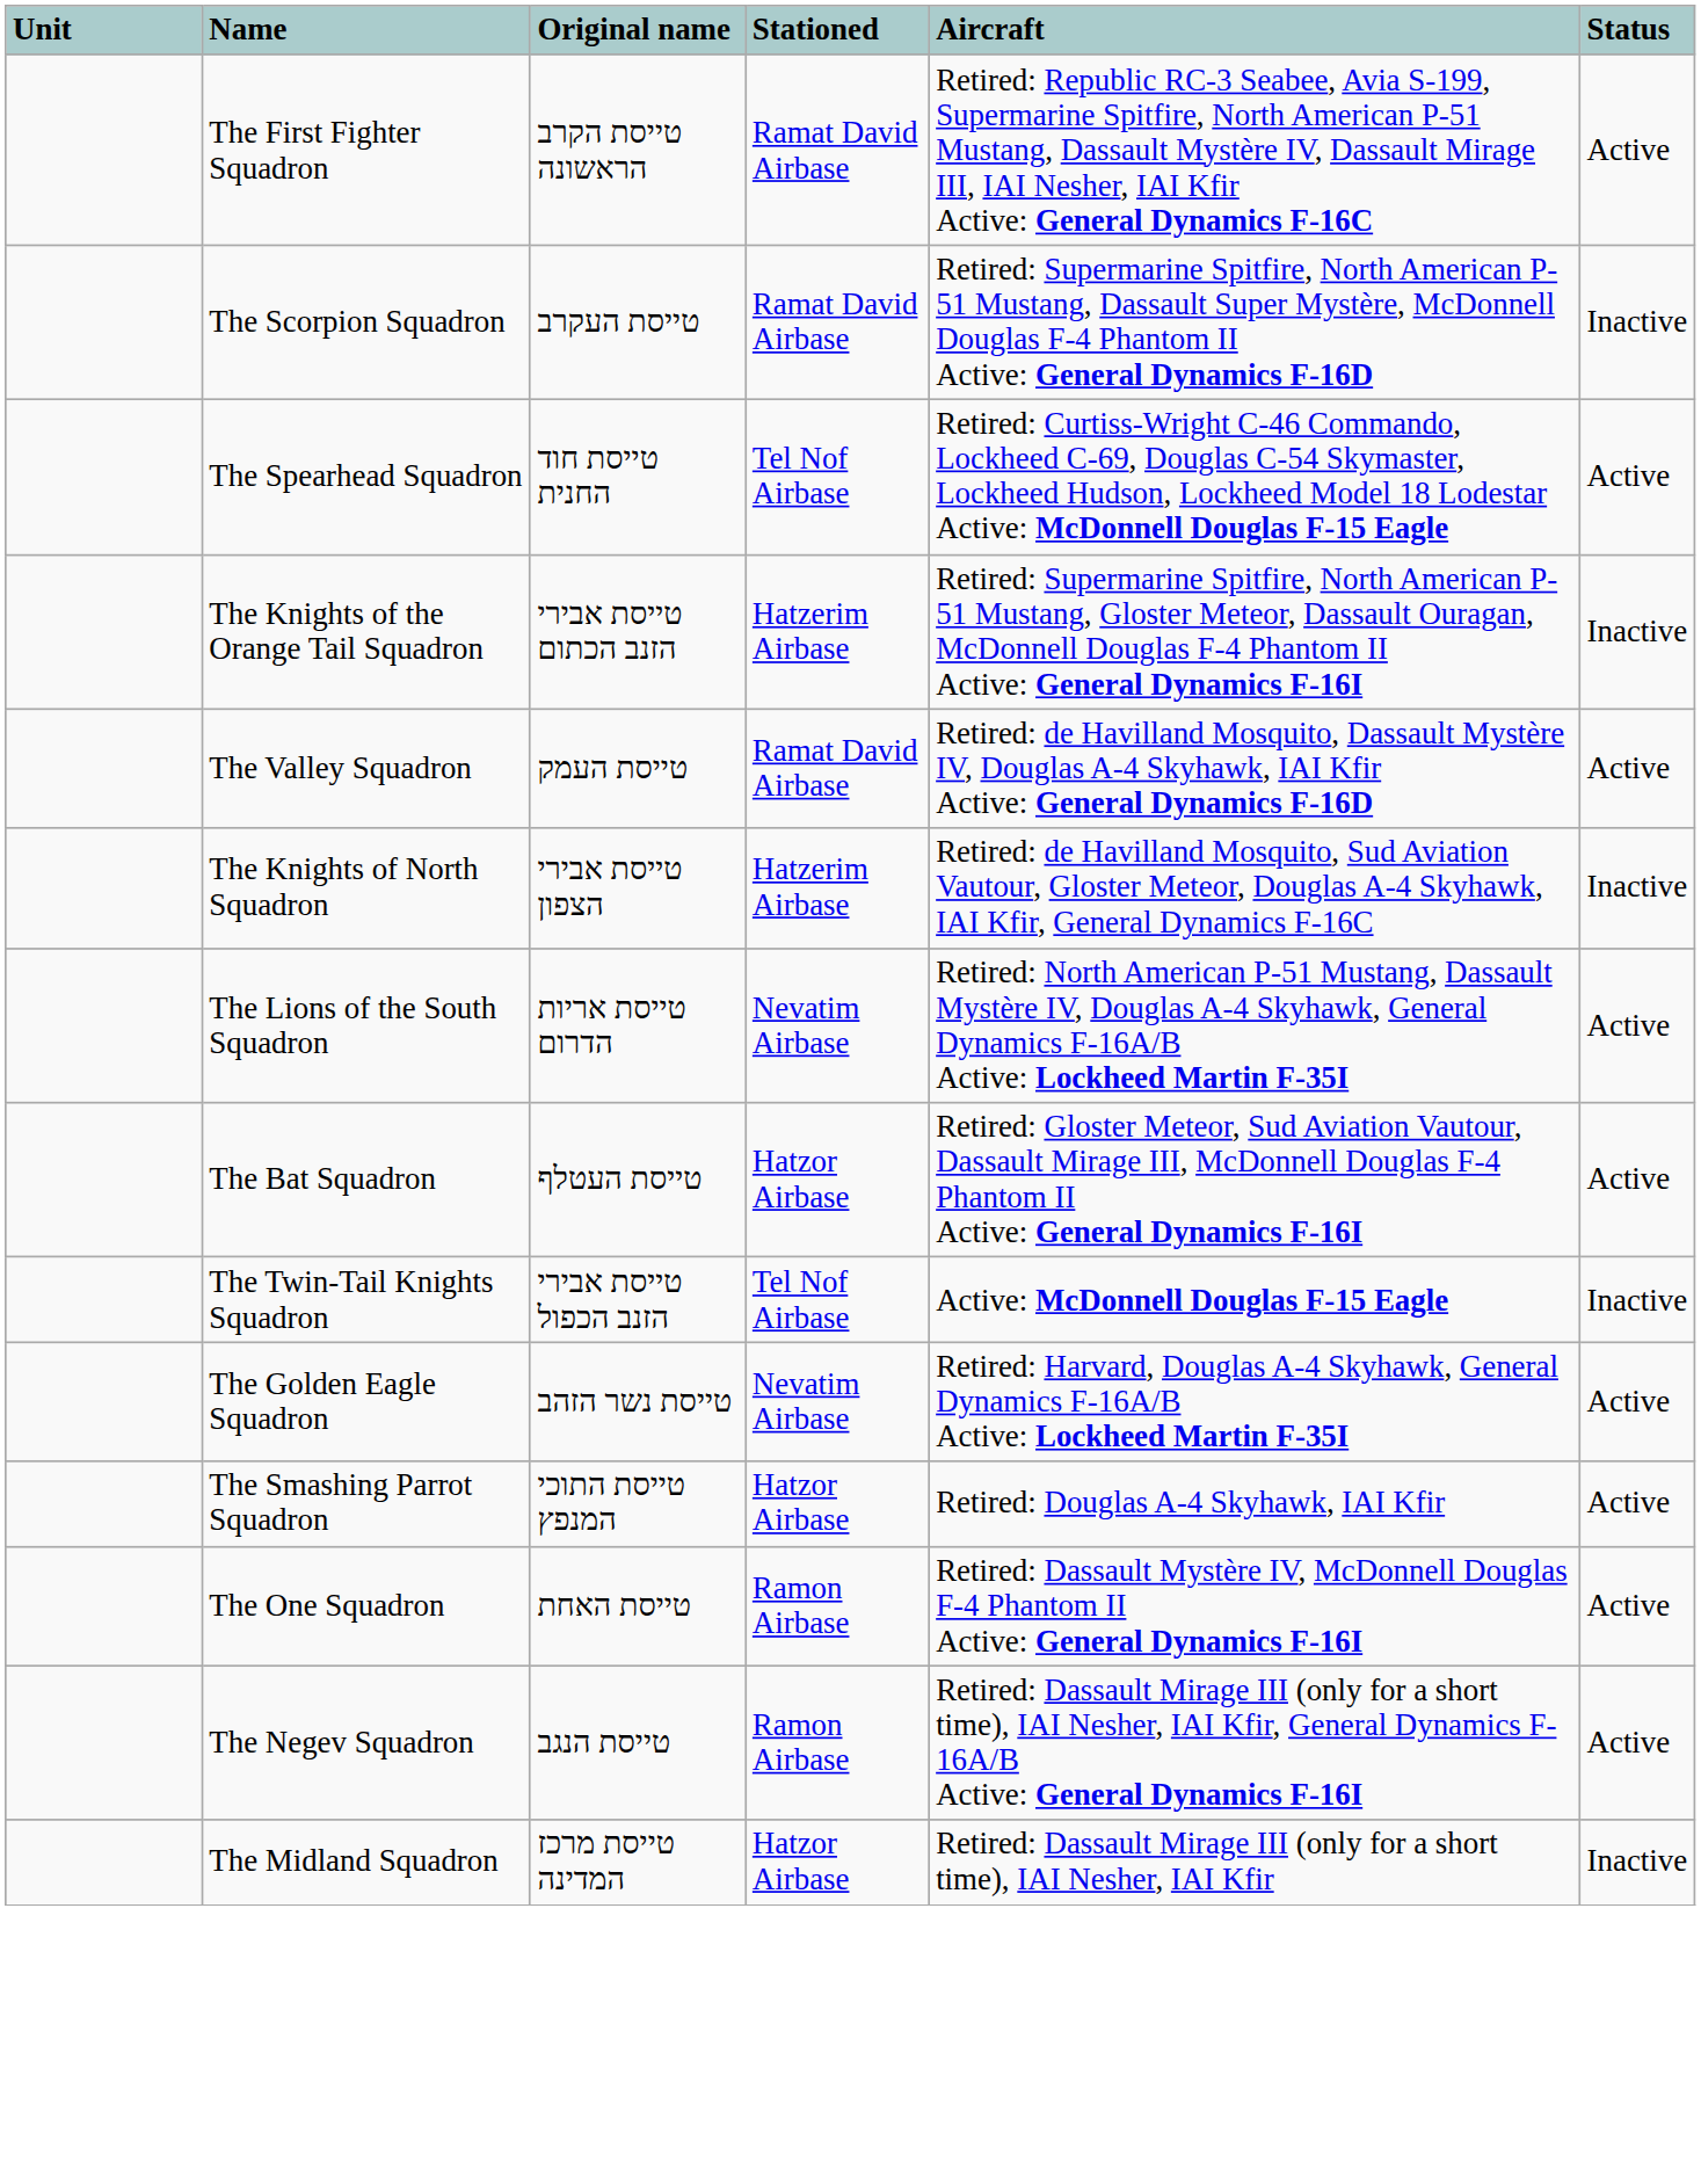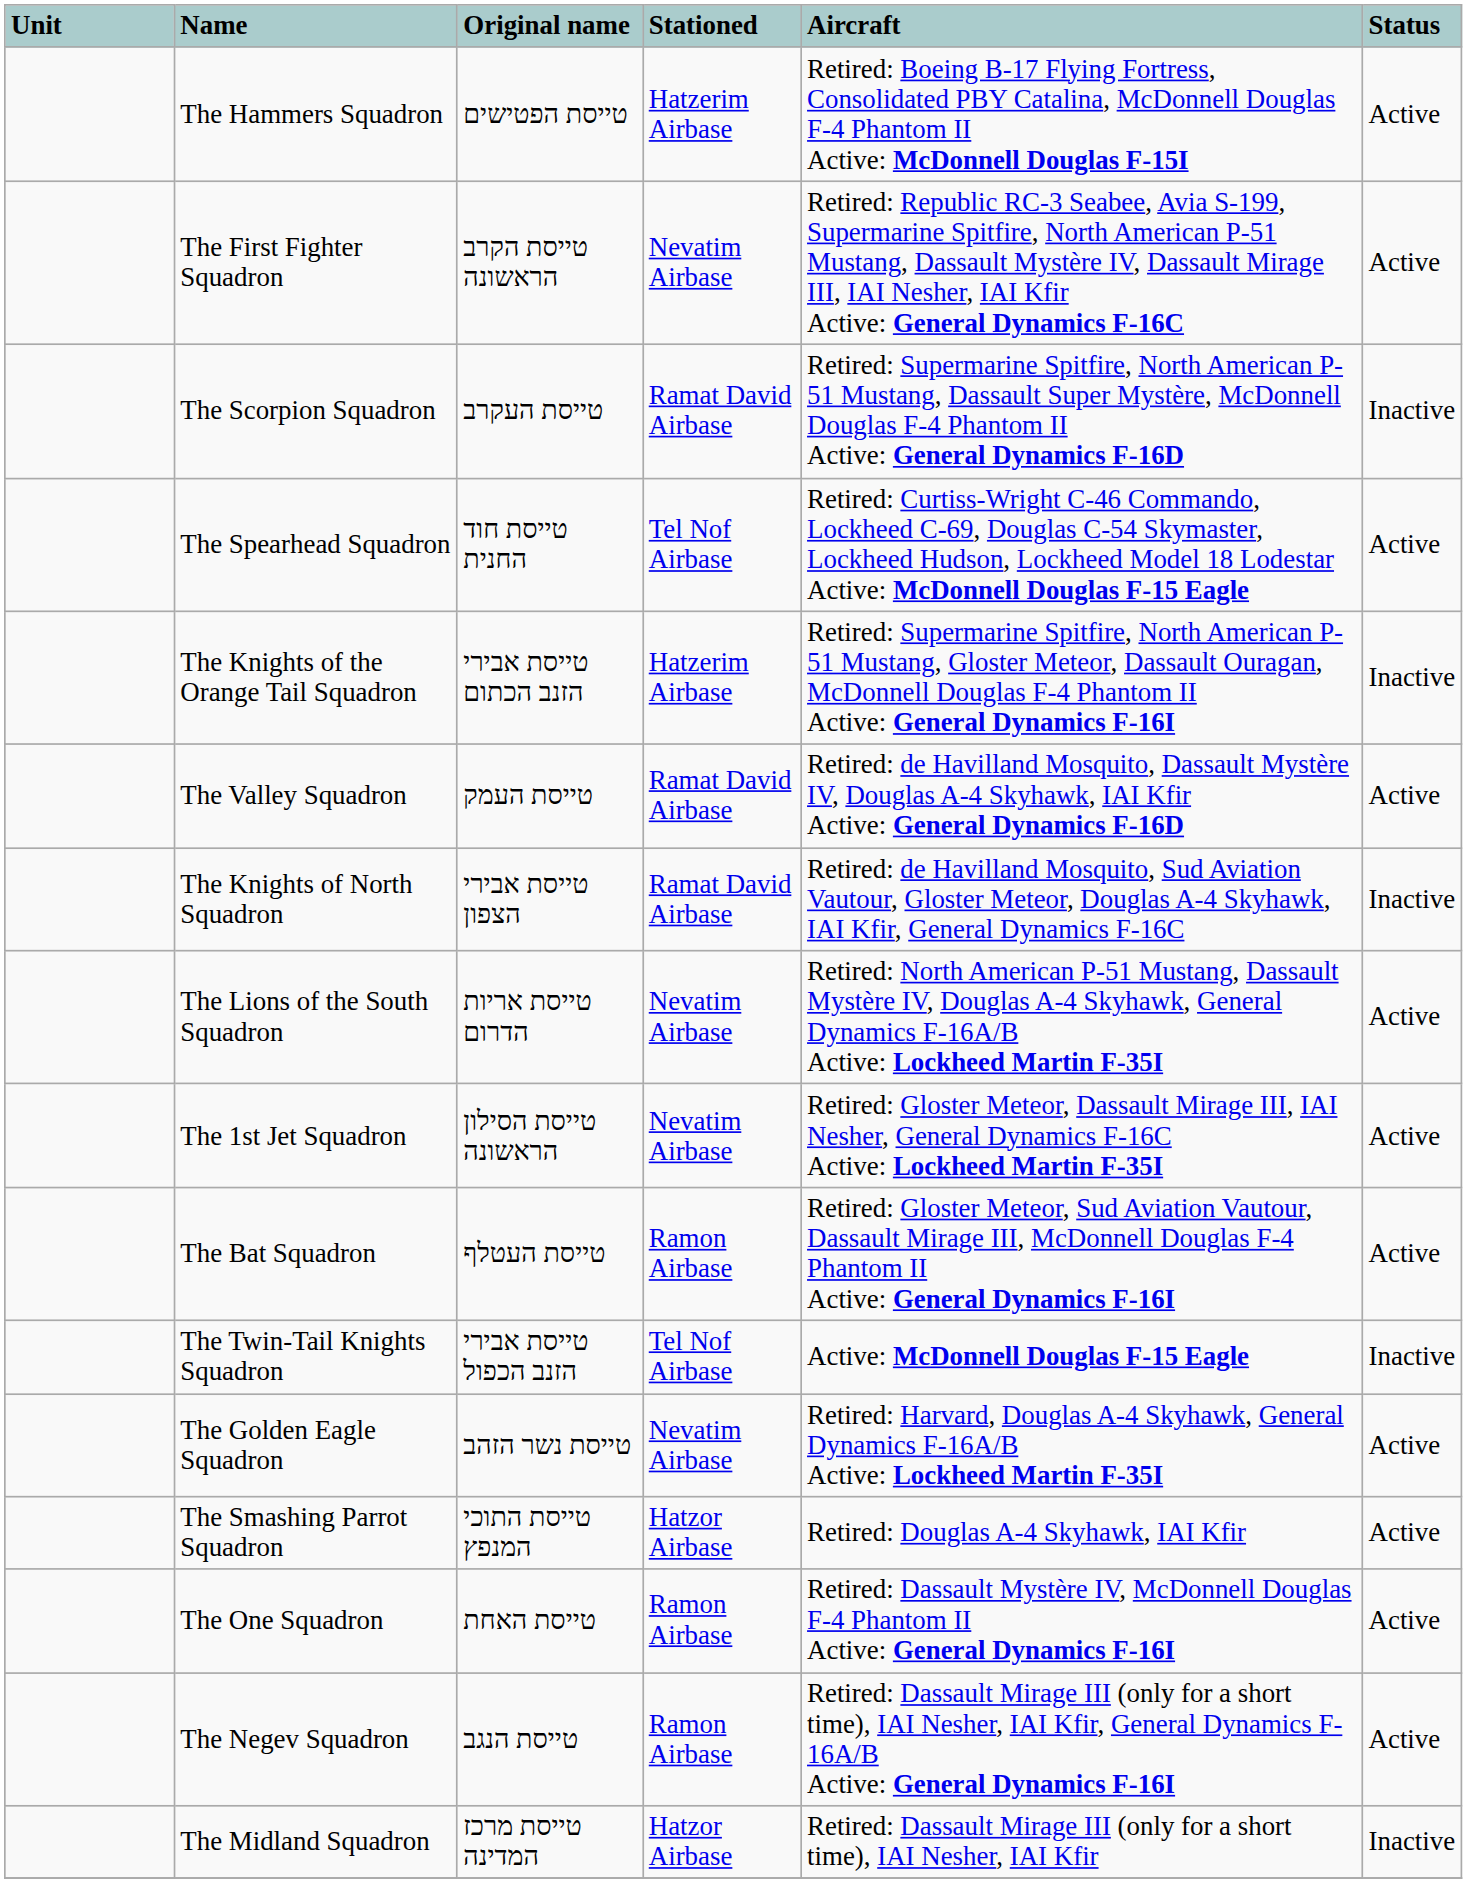+ row: The Hammers Squadron | טייסת הפטישים | Hatzerim Airbase | Retired: Boeing B-17 Flying Fortress, Consolidated PBY Catalina, McDonnell Douglas F-4 Phantom II Active: McDonnell Douglas F-15I | Active
The First Fighter Squadron | Stationed: Ramat David Airbase -> Nevatim Airbase
The Knights of North Squadron | Stationed: Hatzerim Airbase -> Ramat David Airbase
+ row: The 1st Jet Squadron | טייסת הסילון הראשונה | Nevatim Airbase | Retired: Gloster Meteor, Dassault Mirage III, IAI Nesher, General Dynamics F-16C Active: Lockheed Martin F-35I | Active
The Bat Squadron | Stationed: Hatzor Airbase -> Ramon Airbase
